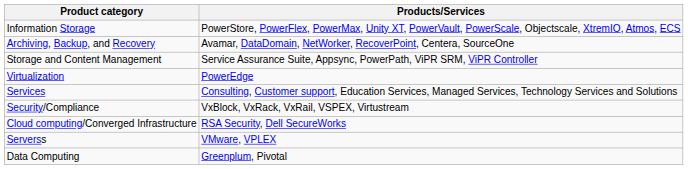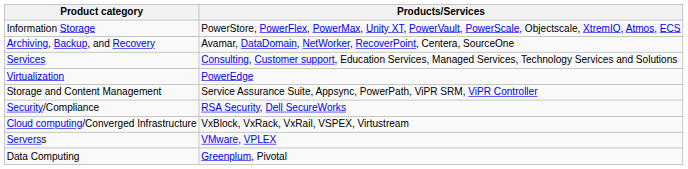rows swapped: Storage and Content Management <-> Services
Security/Compliance | Products/Services: VxBlock, VxRack, VxRail, VSPEX, Virtustream -> RSA Security, Dell SecureWorks
Cloud computing/Converged Infrastructure | Products/Services: RSA Security, Dell SecureWorks -> VxBlock, VxRack, VxRail, VSPEX, Virtustream
